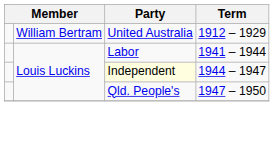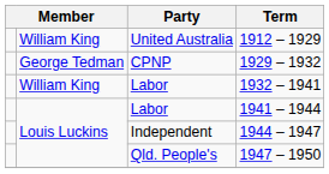1912 – 1929 | column 2: William Bertram -> William King
+ row: George Tedman | CPNP | 1929 – 1932
+ row: William King | Labor | 1932 – 1941
1944 – 1947 | Party: lightyellow background -> no background
